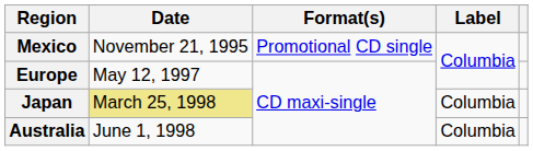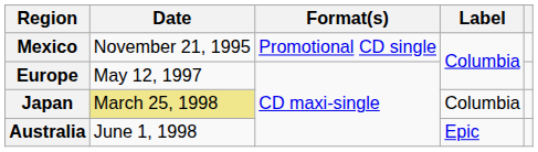Australia | Label: Columbia -> Epic
